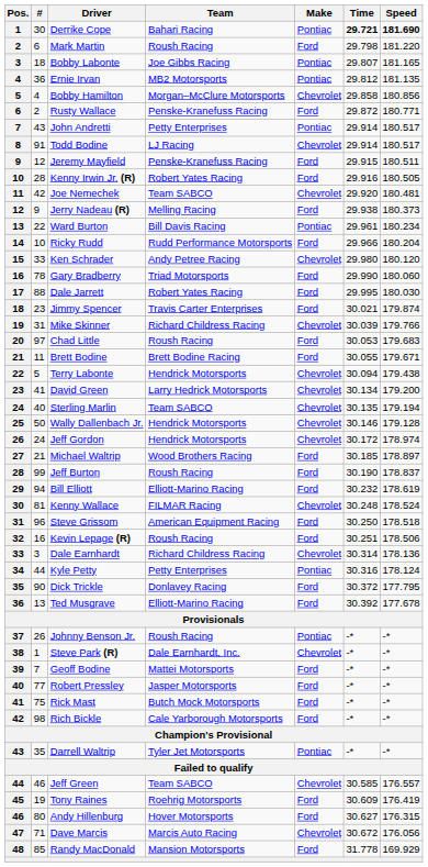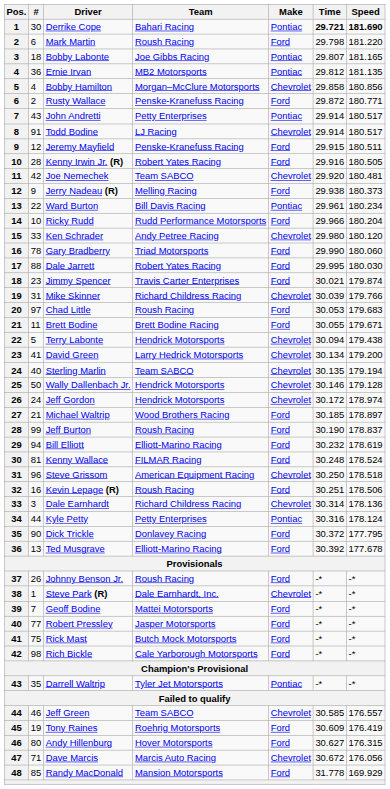Kenny Wallace | Make: Chevrolet -> Ford
Steve Grissom | Make: Ford -> Chevrolet
Johnny Benson Jr. | Make: Pontiac -> Ford
